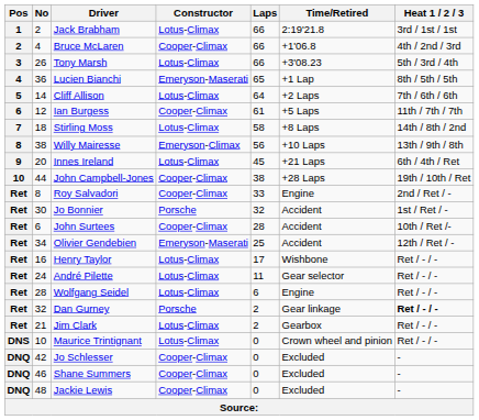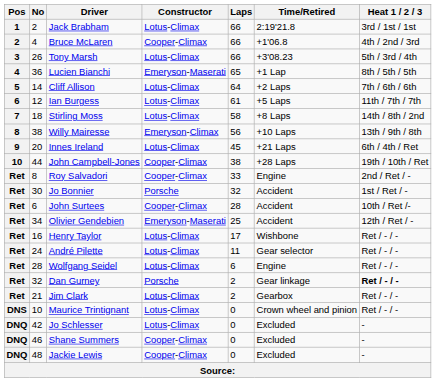Ian Burgess | Constructor: Cooper-Climax -> Lotus-Climax
Jo Schlesser | Constructor: Cooper-Climax -> Lotus-Climax
